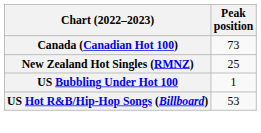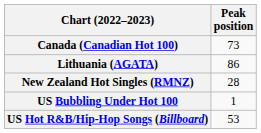+ row: Lithuania (AGATA) | 86
New Zealand Hot Singles (RMNZ) | Peak position: 25 -> 28
